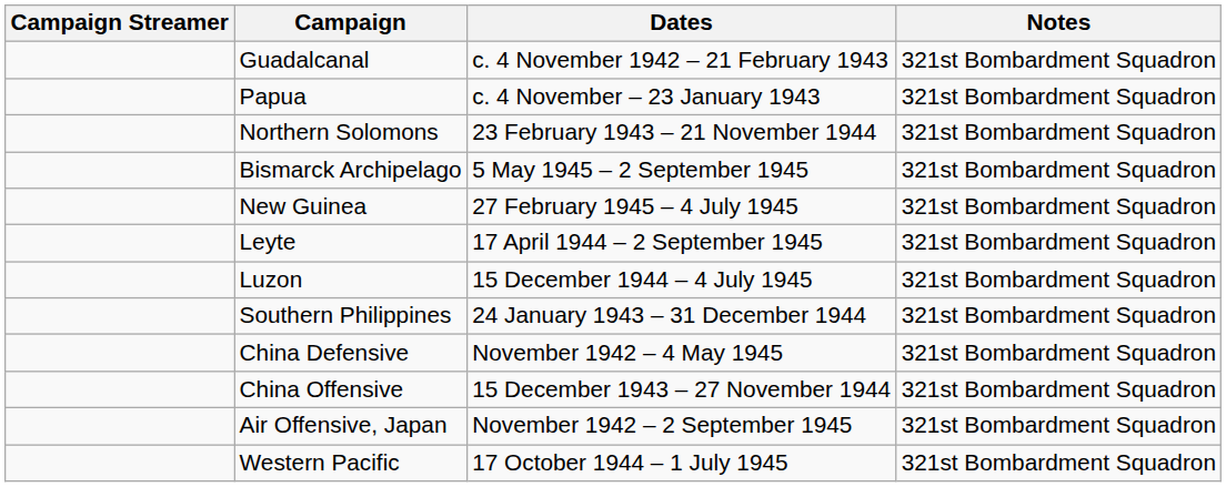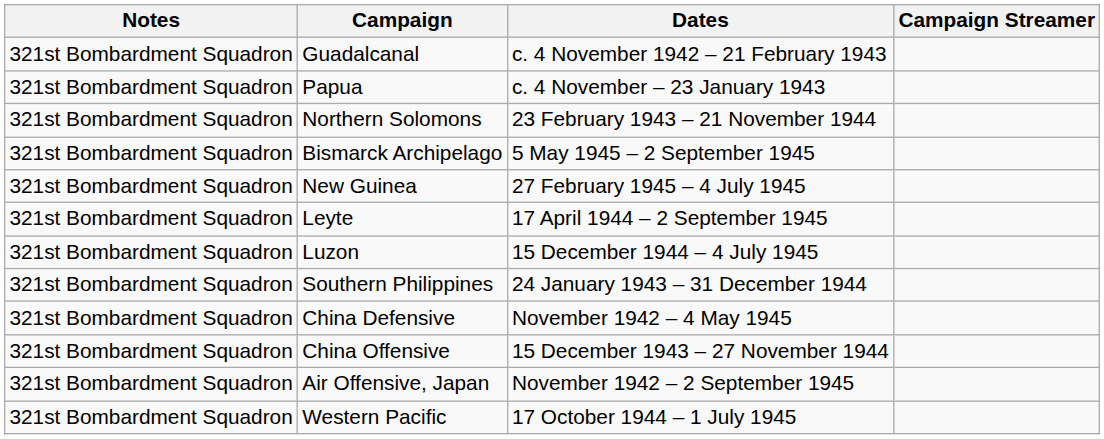columns swapped: Campaign Streamer <-> Notes
